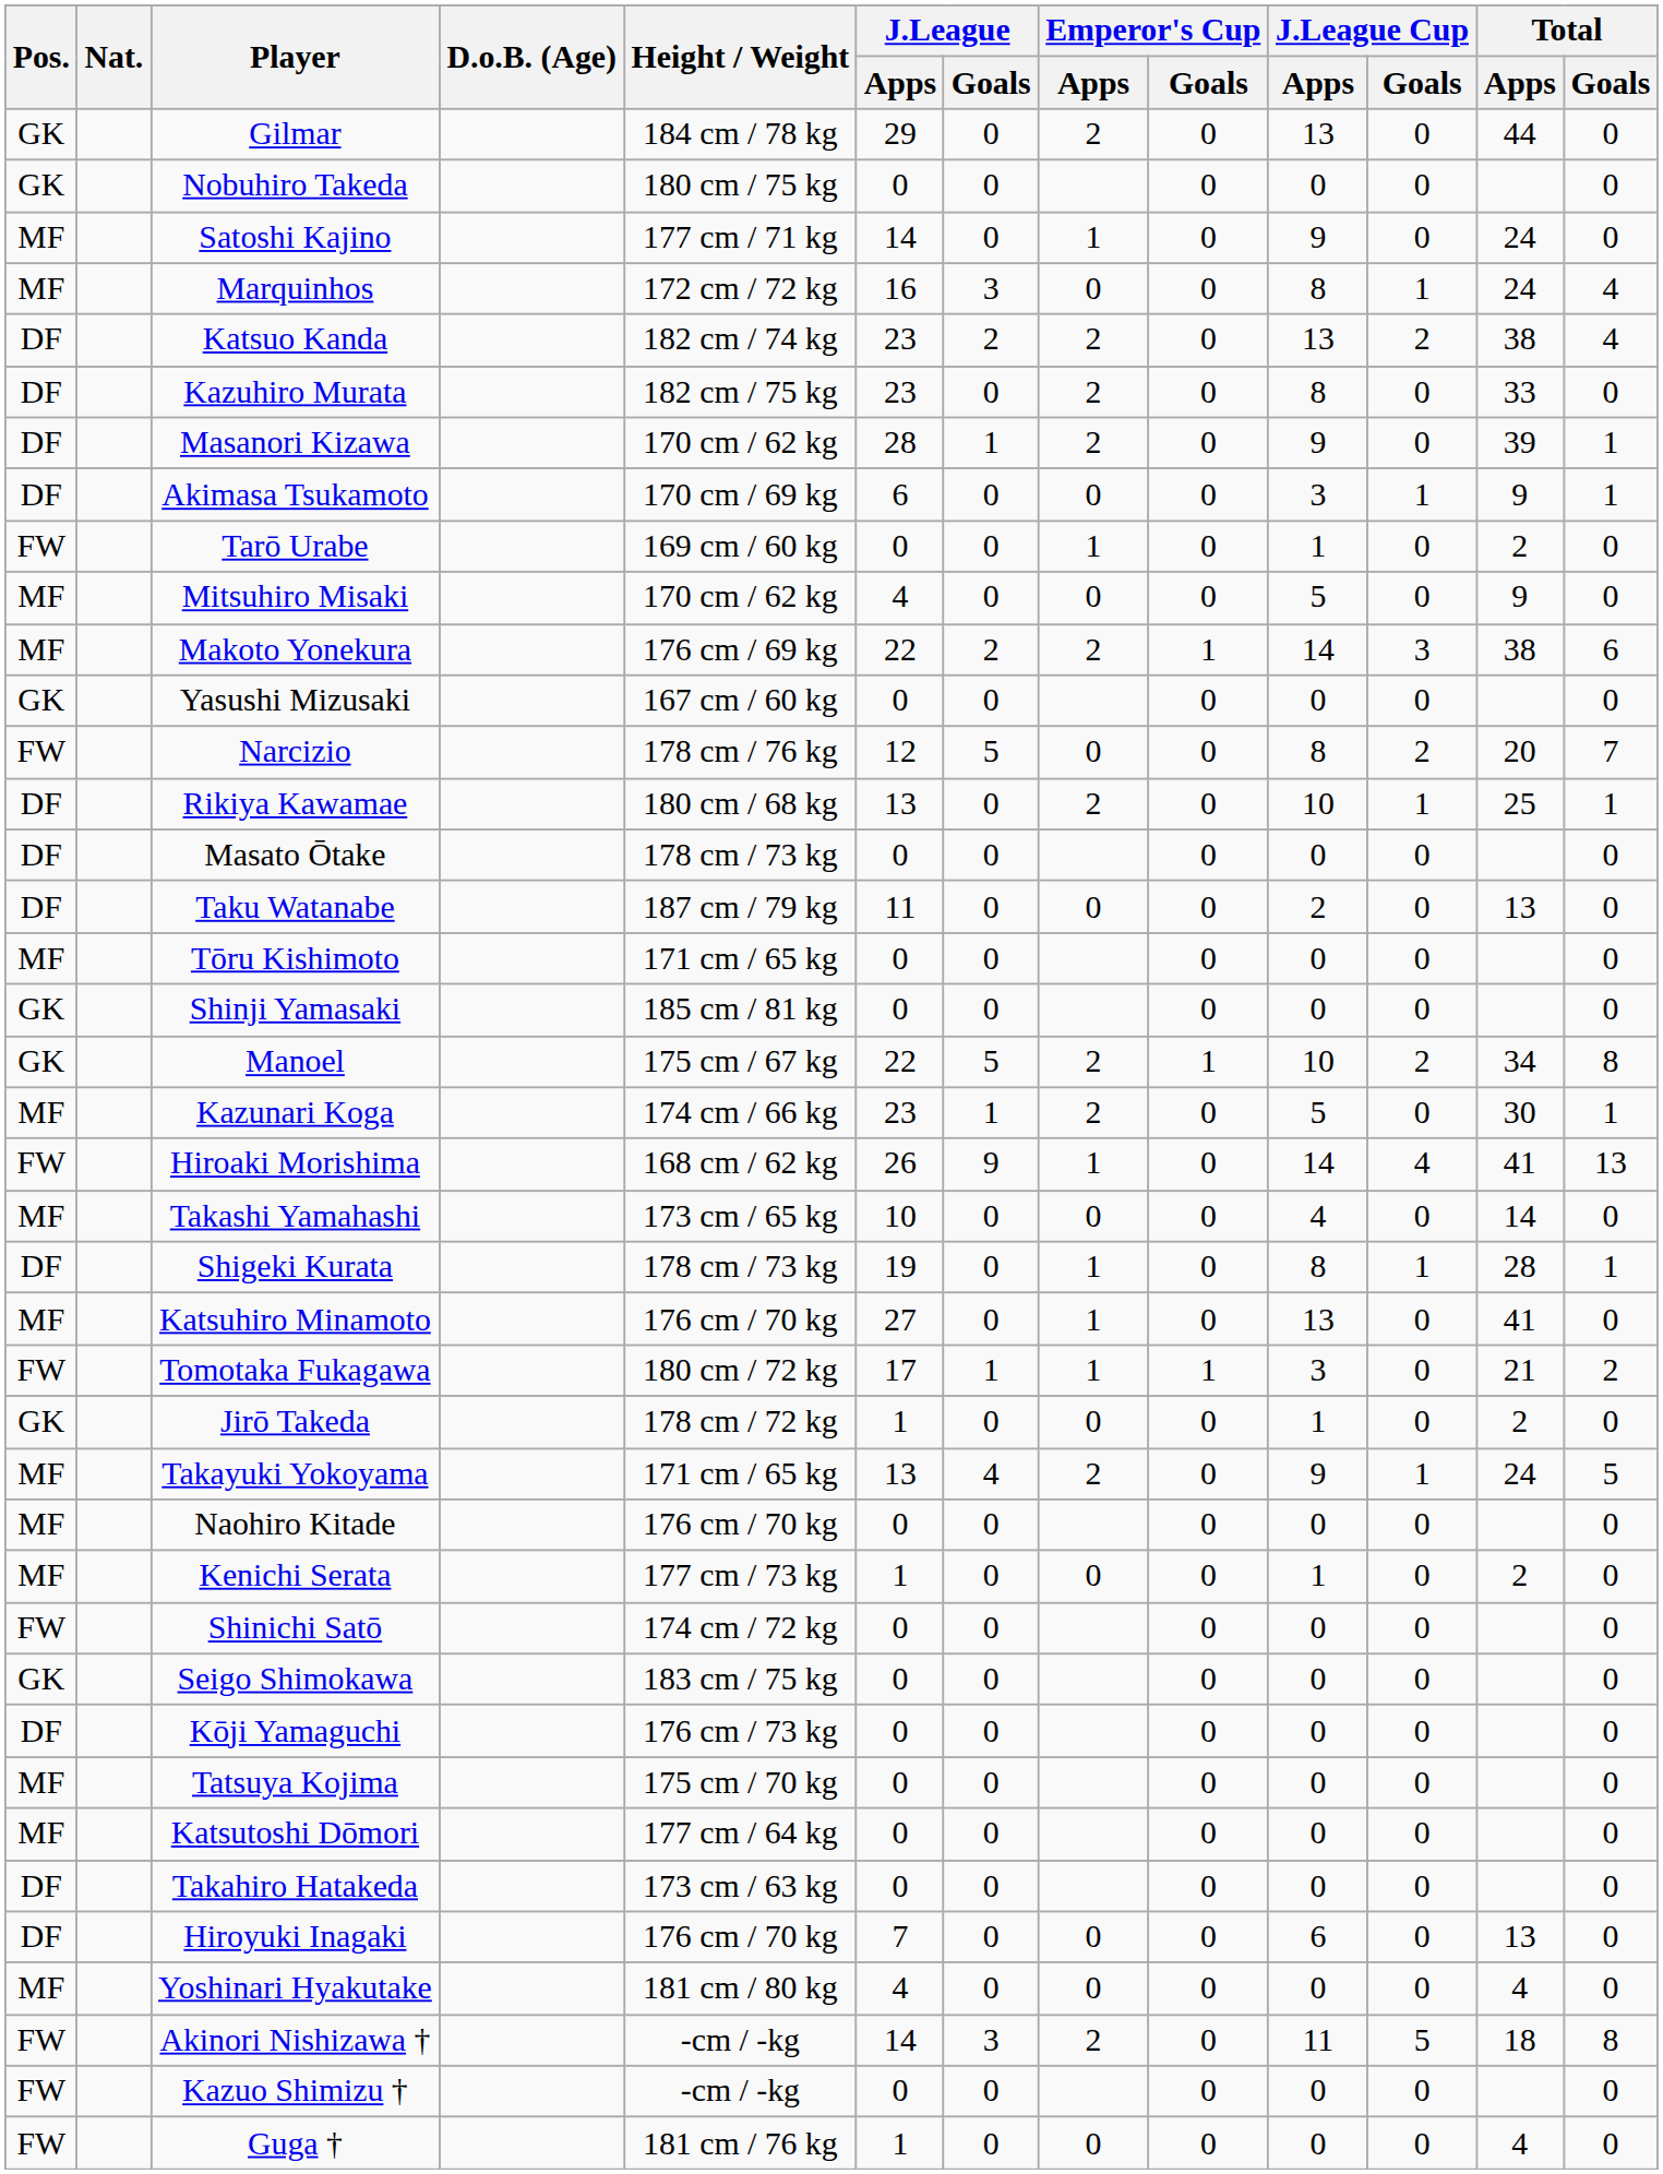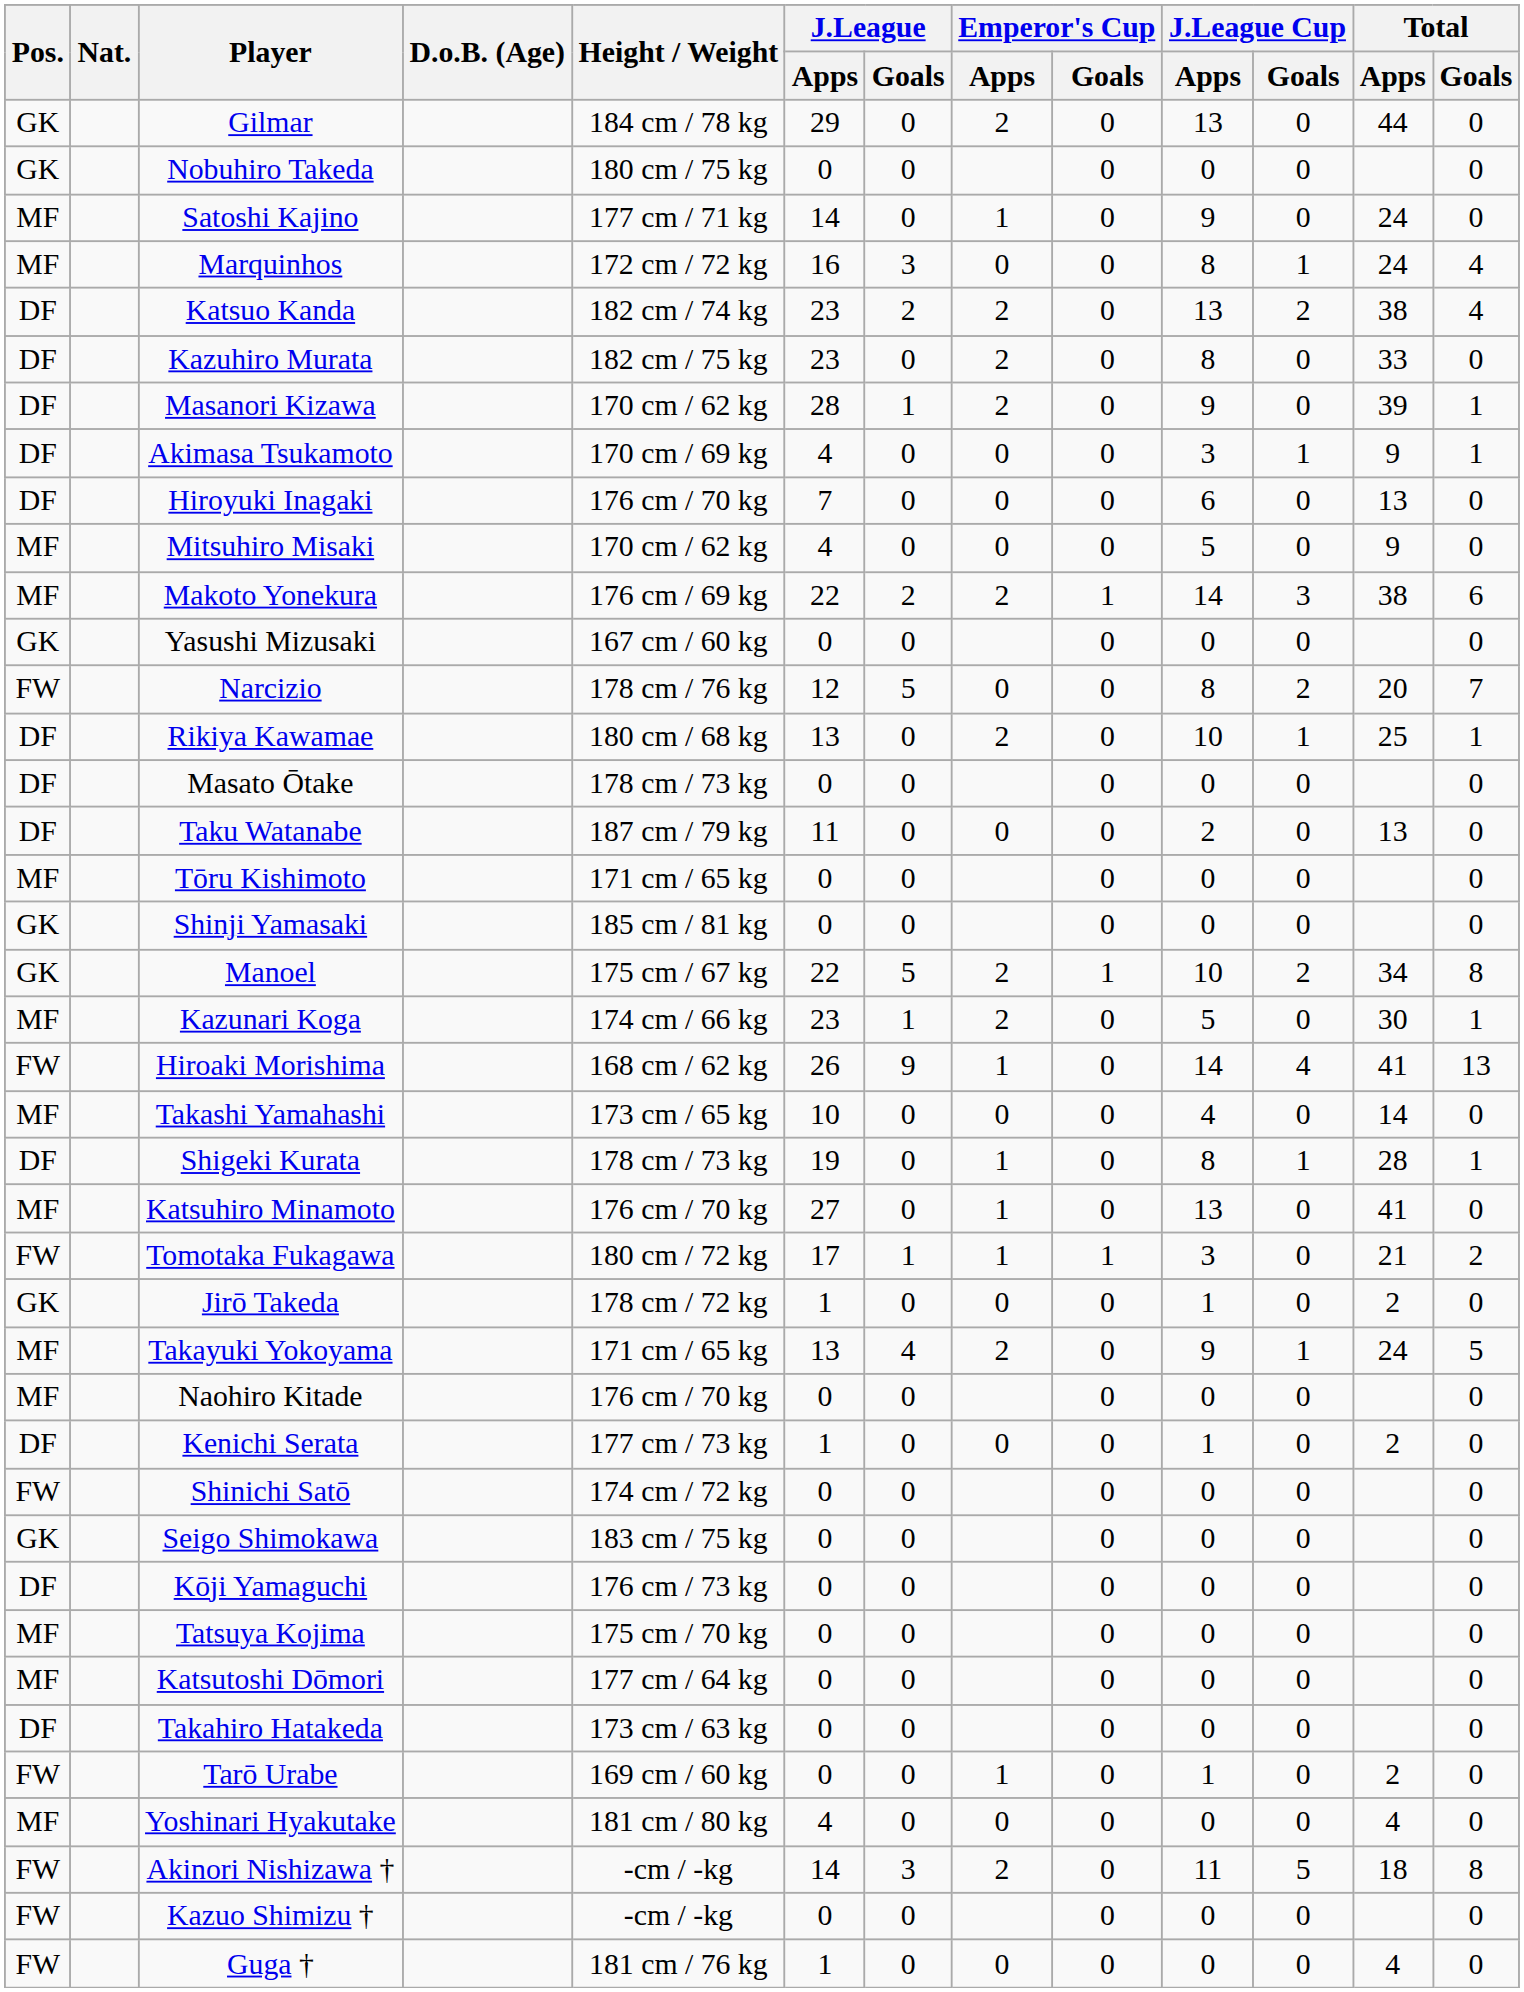Akimasa Tsukamoto | J.League / Apps: 6 -> 4
rows swapped: Hiroyuki Inagaki <-> Tarō Urabe
Kenichi Serata | Pos.: MF -> DF
